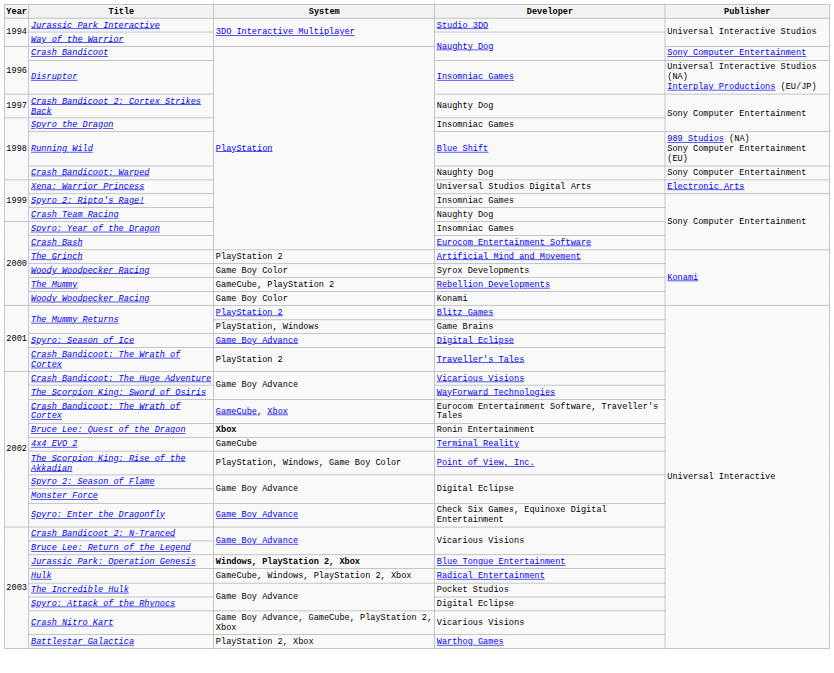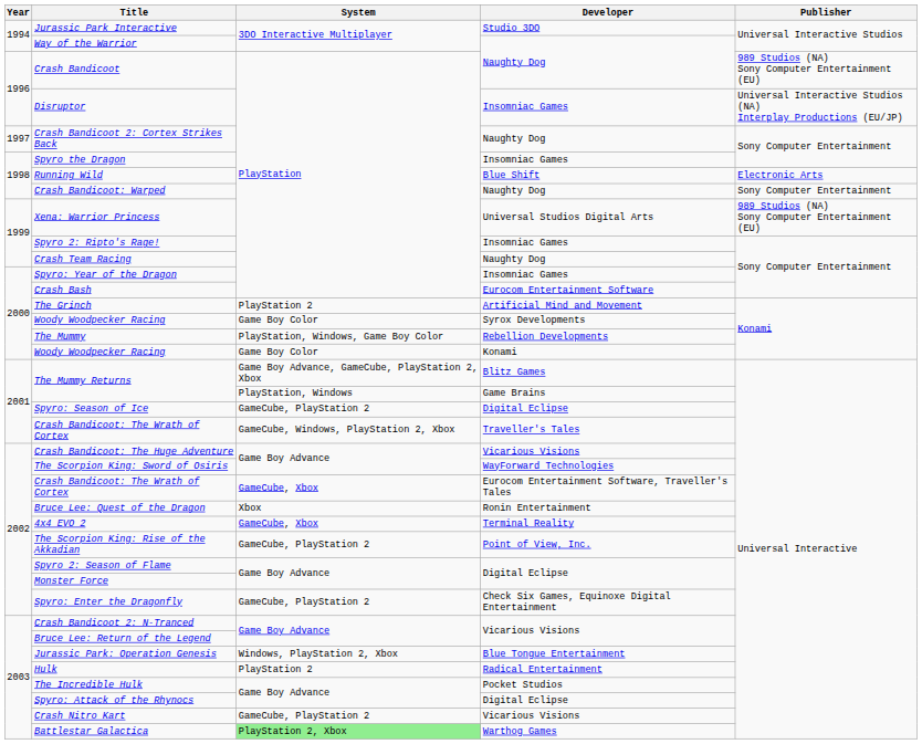Crash Bandicoot | Publisher: Sony Computer Entertainment -> 989 Studios (NA) Sony Computer Entertainment (EU)
Running Wild | Publisher: 989 Studios (NA) Sony Computer Entertainment (EU) -> Electronic Arts
Xena: Warrior Princess | Publisher: Electronic Arts -> 989 Studios (NA) Sony Computer Entertainment (EU)
The Mummy | System: GameCube, PlayStation 2 -> PlayStation, Windows, Game Boy Color
The Mummy Returns / Blitz Games | System: PlayStation 2 -> Game Boy Advance, GameCube, PlayStation 2, Xbox
Spyro: Season of Ice | System: Game Boy Advance -> GameCube, PlayStation 2
Crash Bandicoot: The Wrath of Cortex / Traveller's Tales | System: PlayStation 2 -> GameCube, Windows, PlayStation 2, Xbox
Bruce Lee: Quest of the Dragon | System: bold -> normal
4x4 EVO 2 | System: GameCube -> GameCube, Xbox
The Scorpion King: Rise of the Akkadian | System: PlayStation, Windows, Game Boy Color -> GameCube, PlayStation 2
Spyro: Enter the Dragonfly | System: Game Boy Advance -> GameCube, PlayStation 2
Jurassic Park: Operation Genesis | System: bold -> normal
Hulk | System: GameCube, Windows, PlayStation 2, Xbox -> PlayStation 2
Crash Nitro Kart | System: Game Boy Advance, GameCube, PlayStation 2, Xbox -> GameCube, PlayStation 2
Battlestar Galactica | System: no background -> lightgreen background
